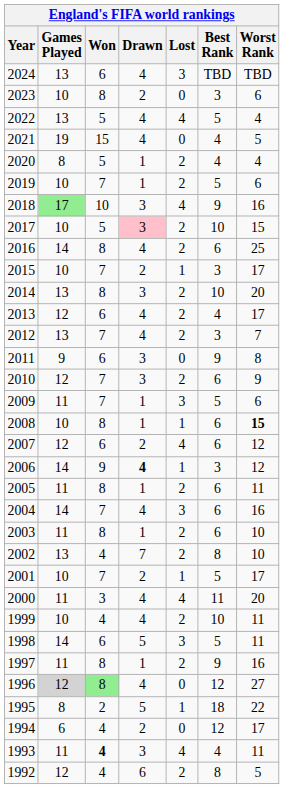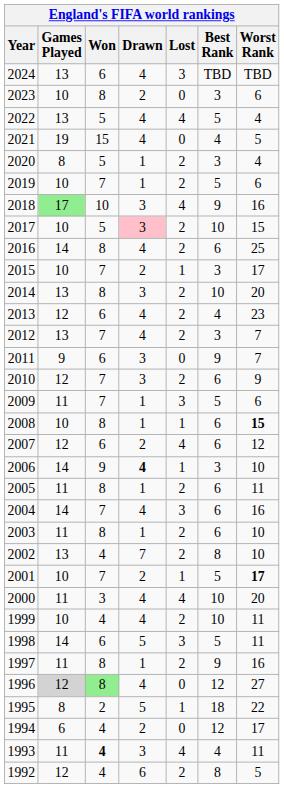2020 | Best Rank: 4 -> 3
2013 | Worst Rank: 17 -> 23
2011 | Worst Rank: 8 -> 7
2006 | Worst Rank: 12 -> 10
2001 | Worst Rank: normal -> bold
2000 | Best Rank: 11 -> 10
